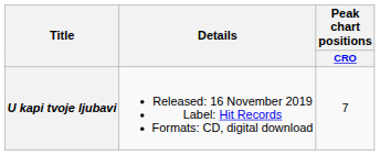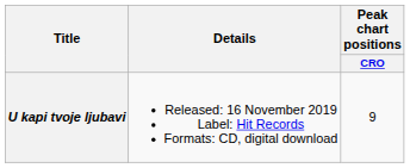U kapi tvoje ljubavi | Peak chart positions / CRO: 7 -> 9
